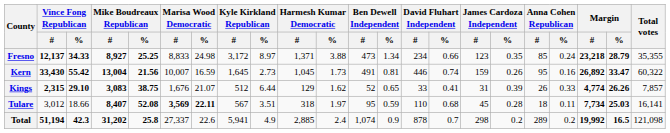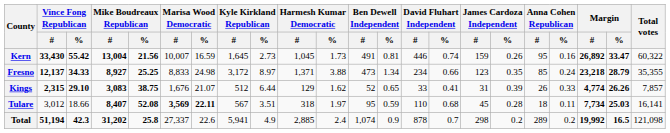rows swapped: Fresno <-> Kern
